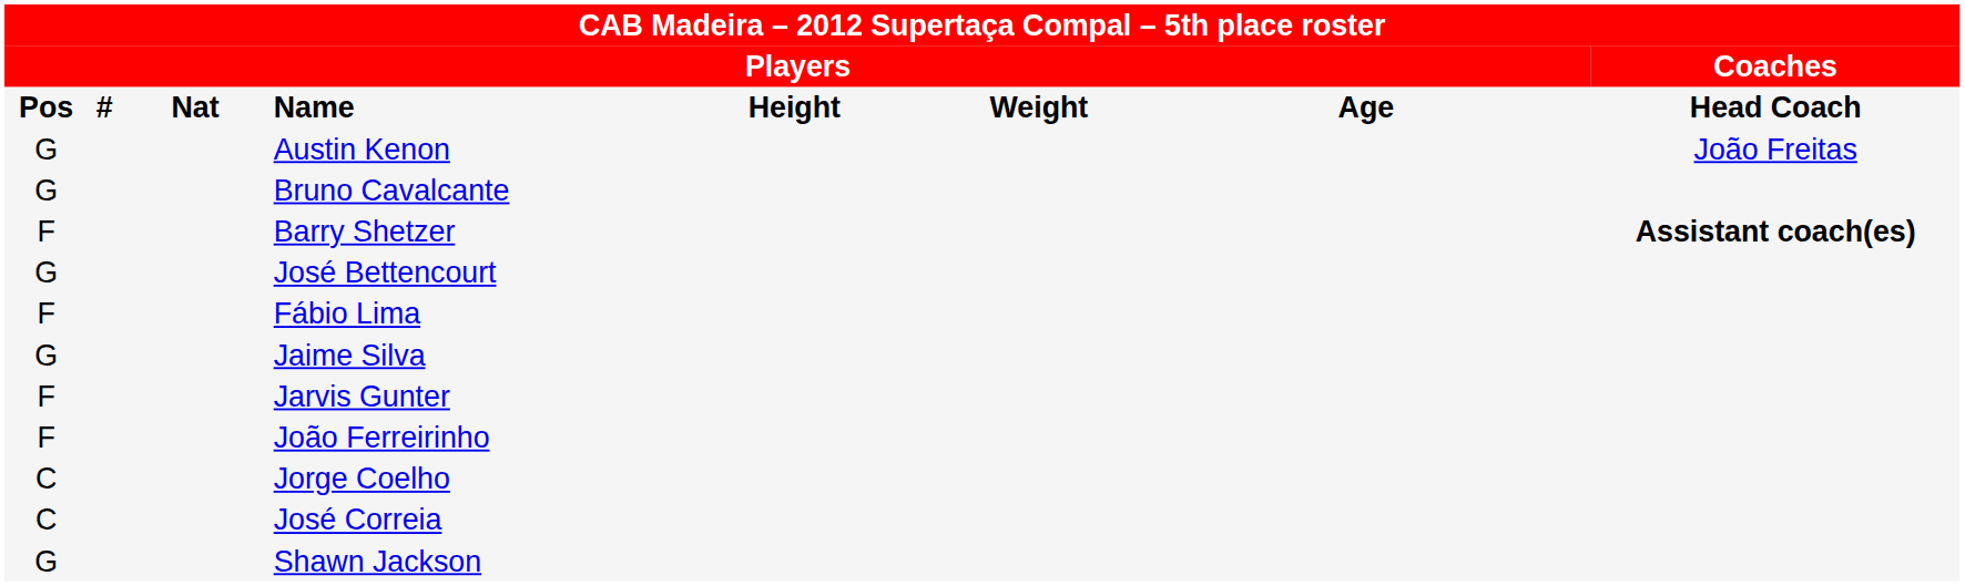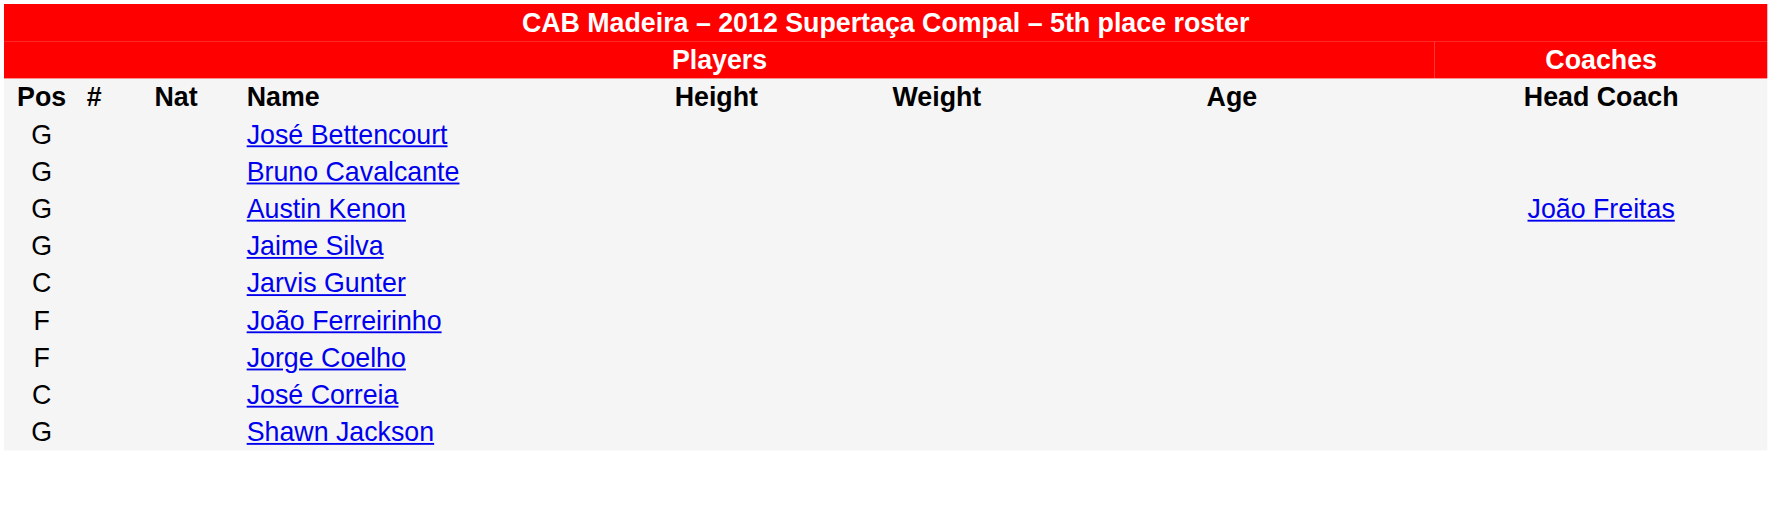rows swapped: Austin Kenon <-> José Bettencourt
- row: F | Barry Shetzer | Assistant coach(es)
- row: F | Fábio Lima
Jarvis Gunter | column 1: F -> C
Jorge Coelho | column 1: C -> F
